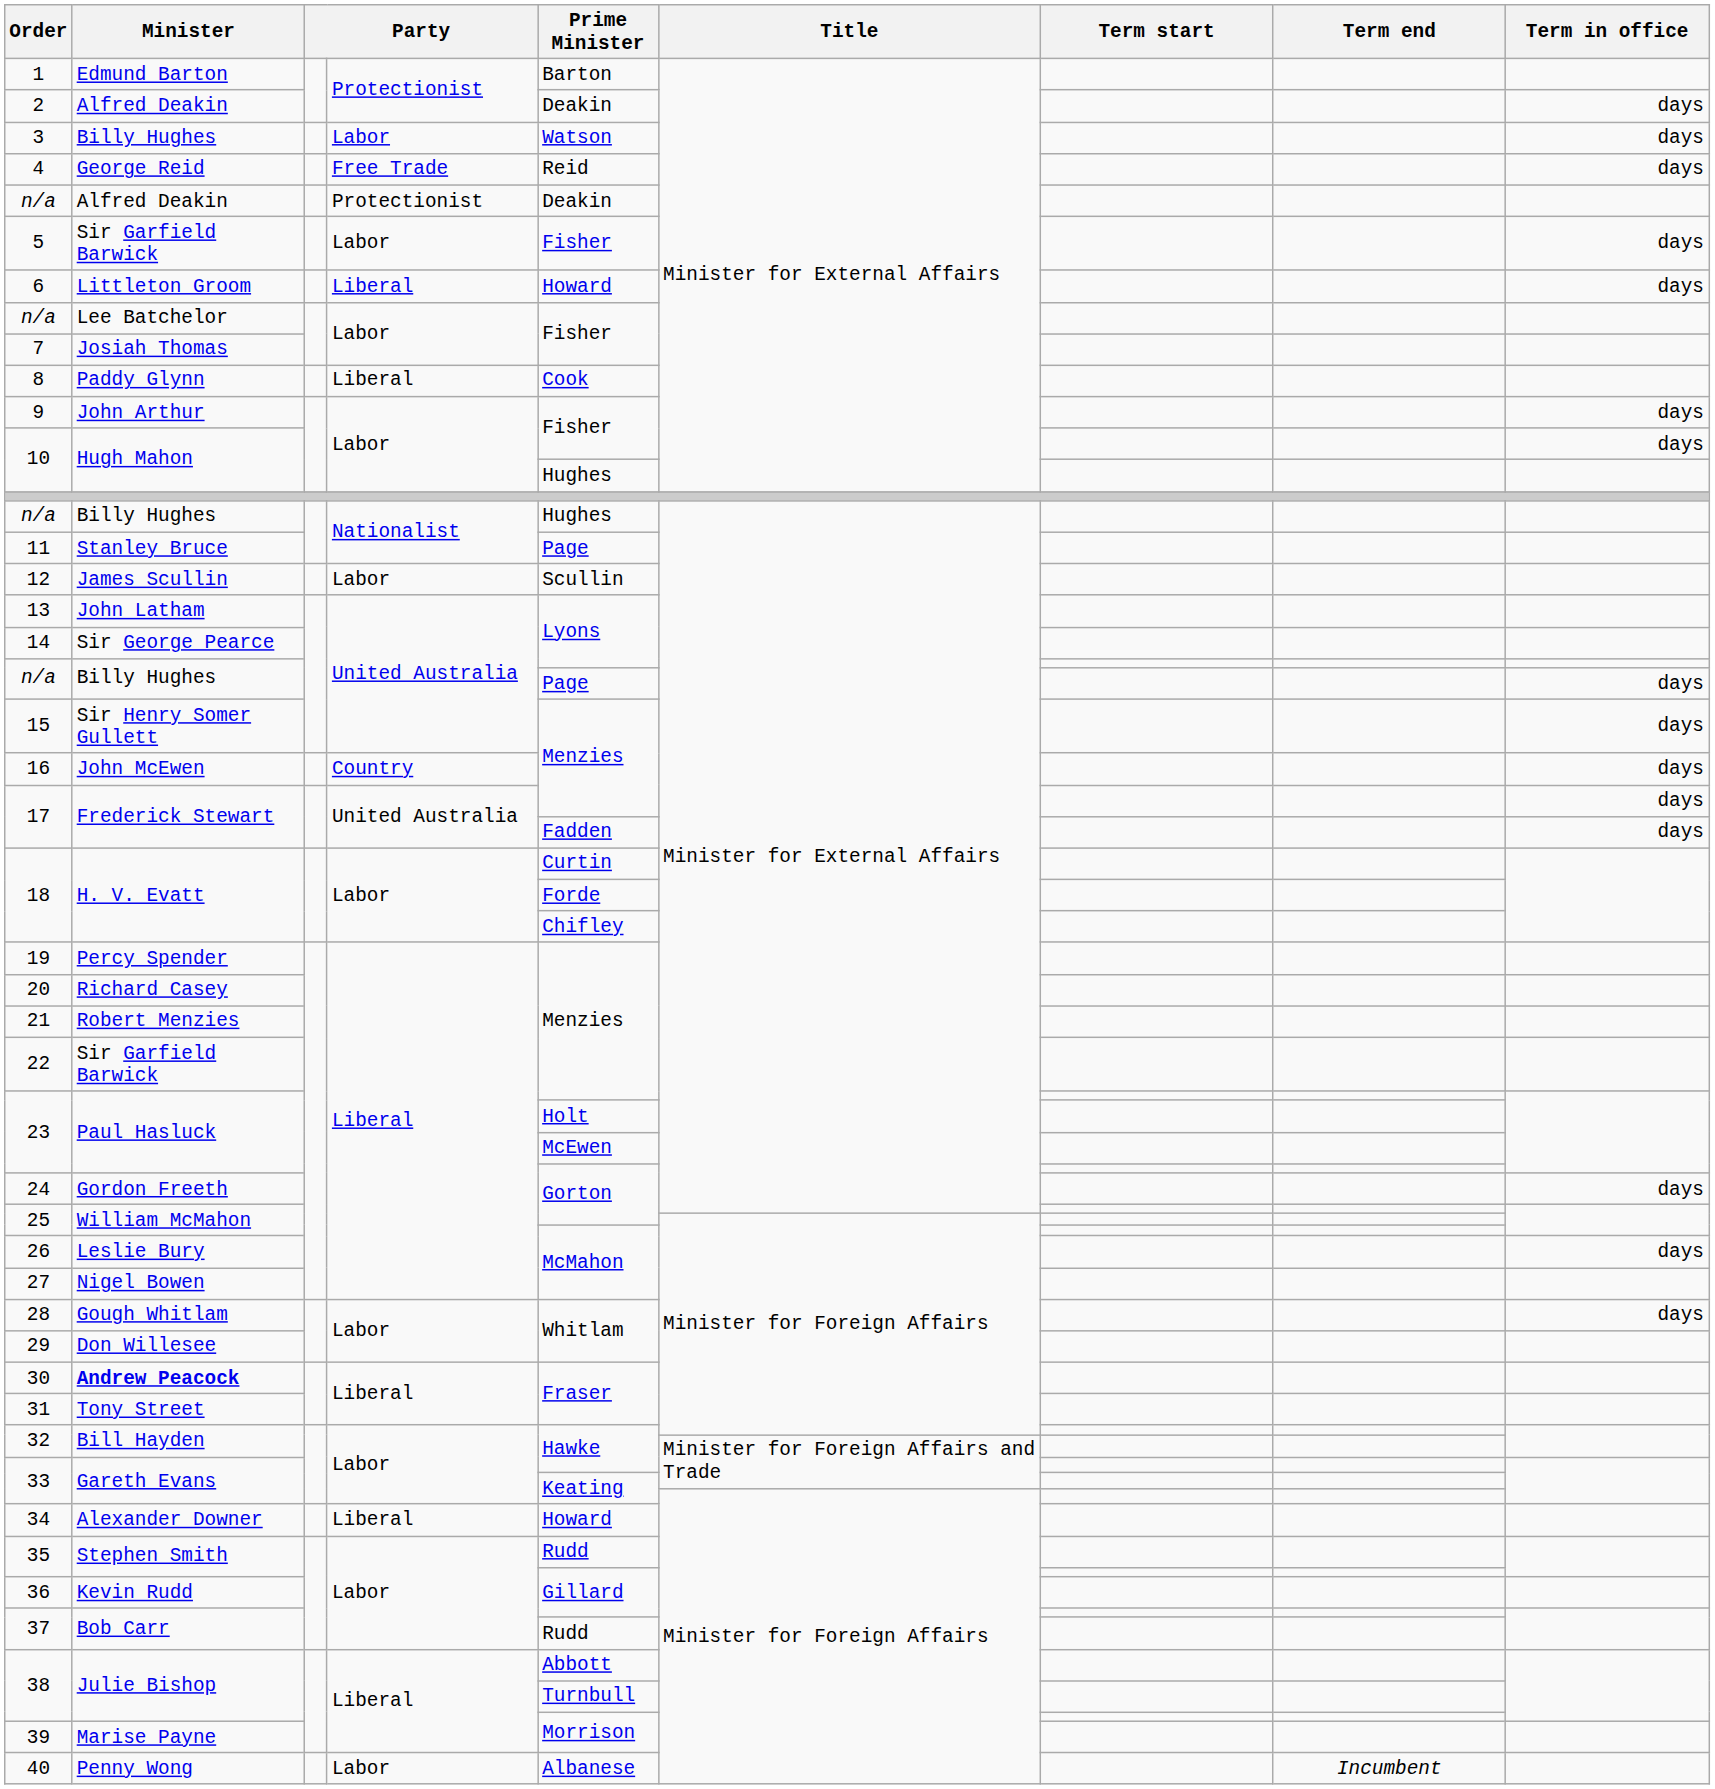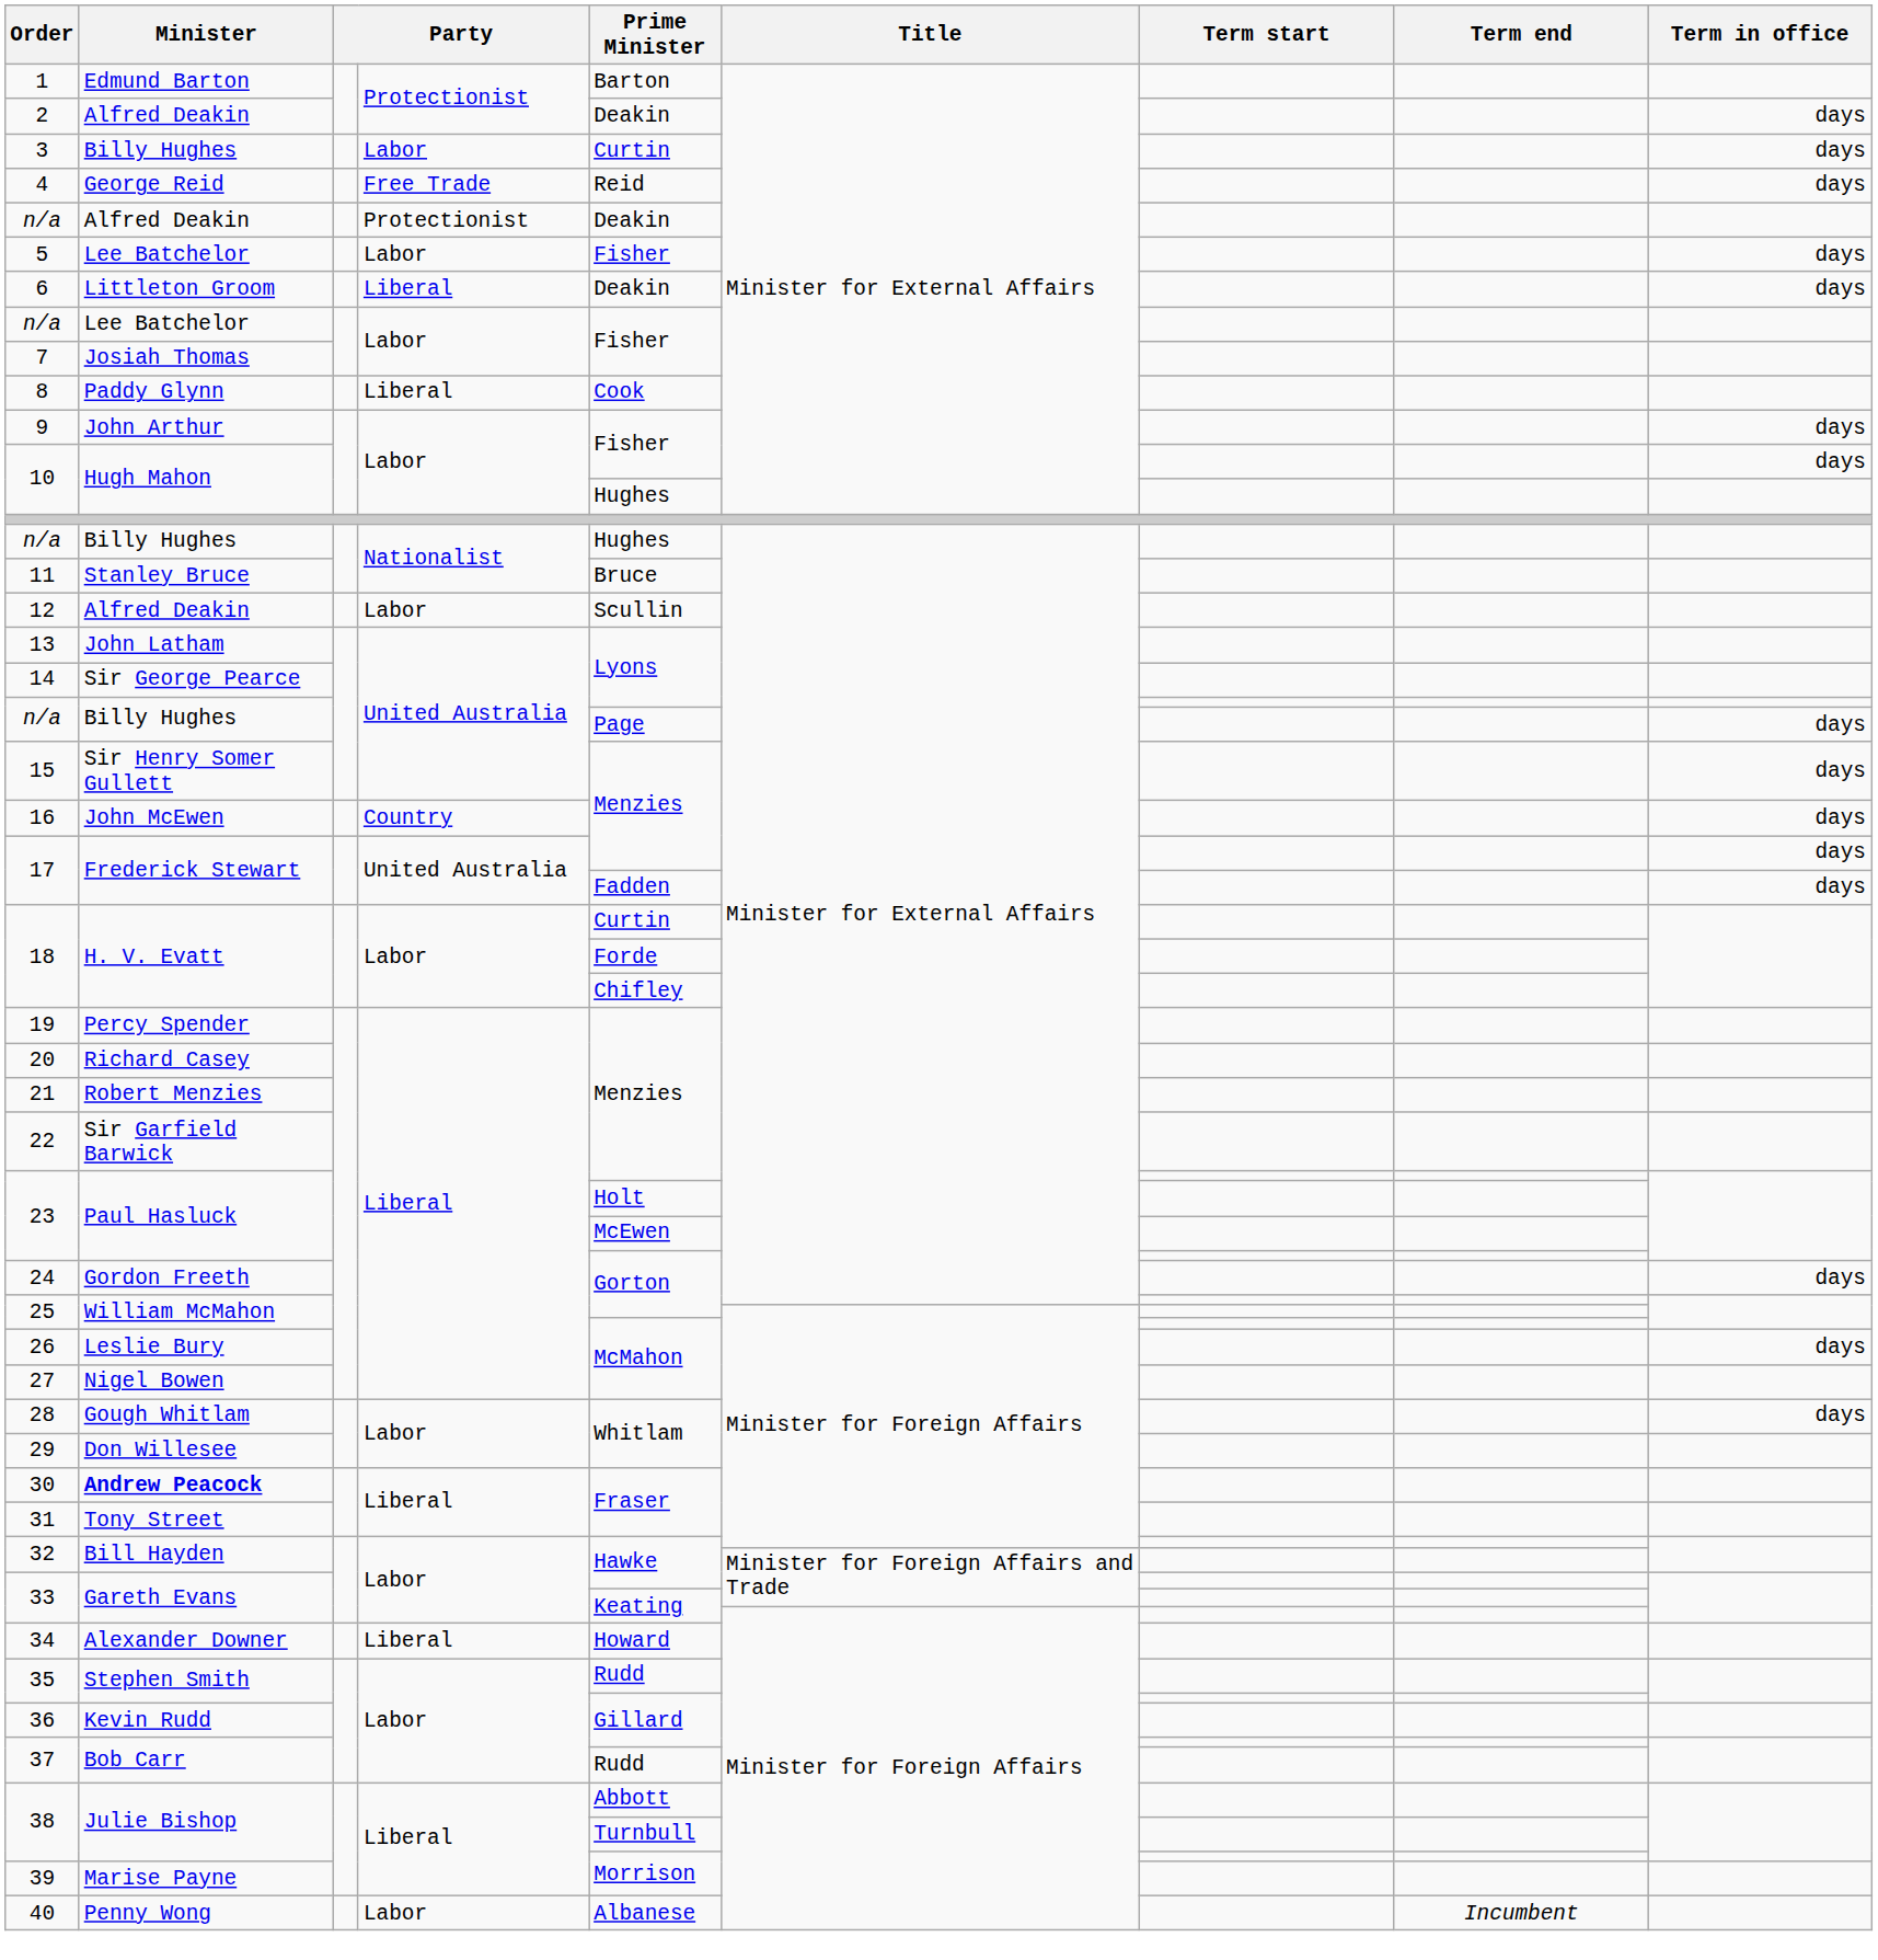3 | Prime Minister: Watson -> Curtin
5 | Minister: Sir Garfield Barwick -> Lee Batchelor
6 | Prime Minister: Howard -> Deakin
11 | Prime Minister: Page -> Bruce
12 | Minister: James Scullin -> Alfred Deakin
